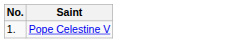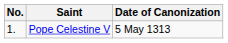+ column: Date of Canonization | 5 May 1313
